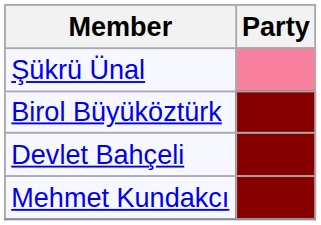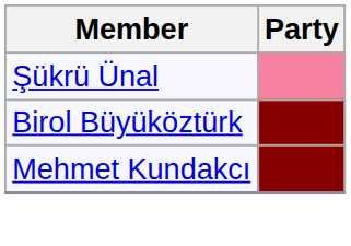- row: Devlet Bahçeli
